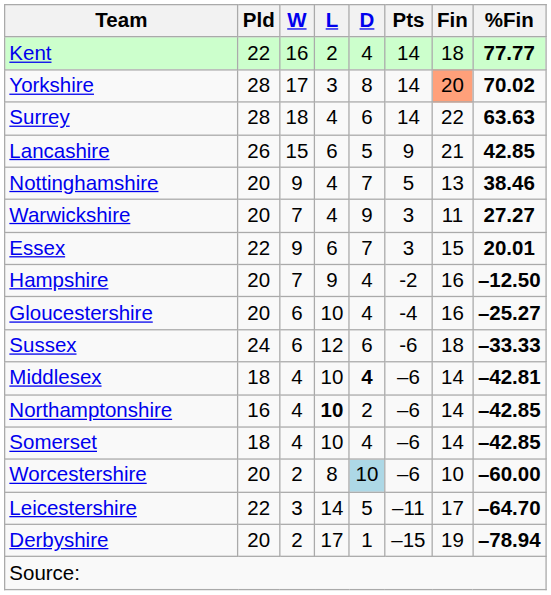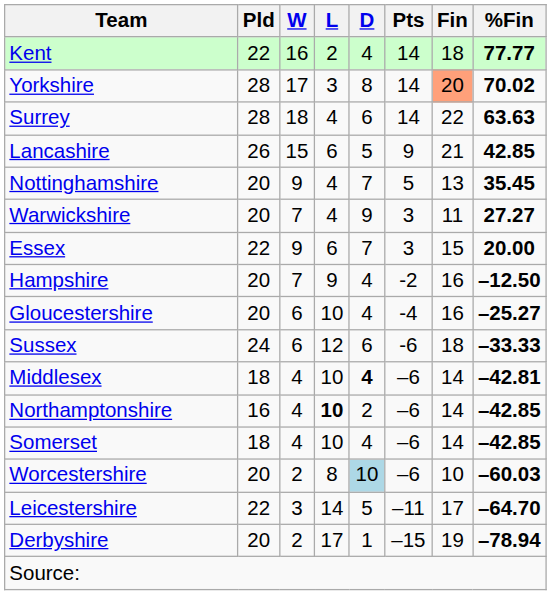Nottinghamshire | %Fin: 38.46 -> 35.45
Essex | %Fin: 20.01 -> 20.00
Worcestershire | %Fin: –60.00 -> –60.03
